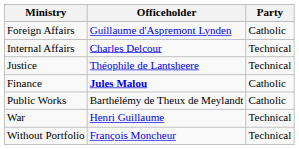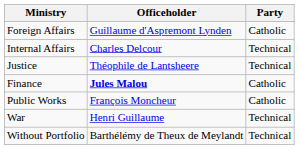Public Works | Officeholder: Barthélémy de Theux de Meylandt -> François Moncheur
Without Portfolio | Officeholder: François Moncheur -> Barthélémy de Theux de Meylandt
